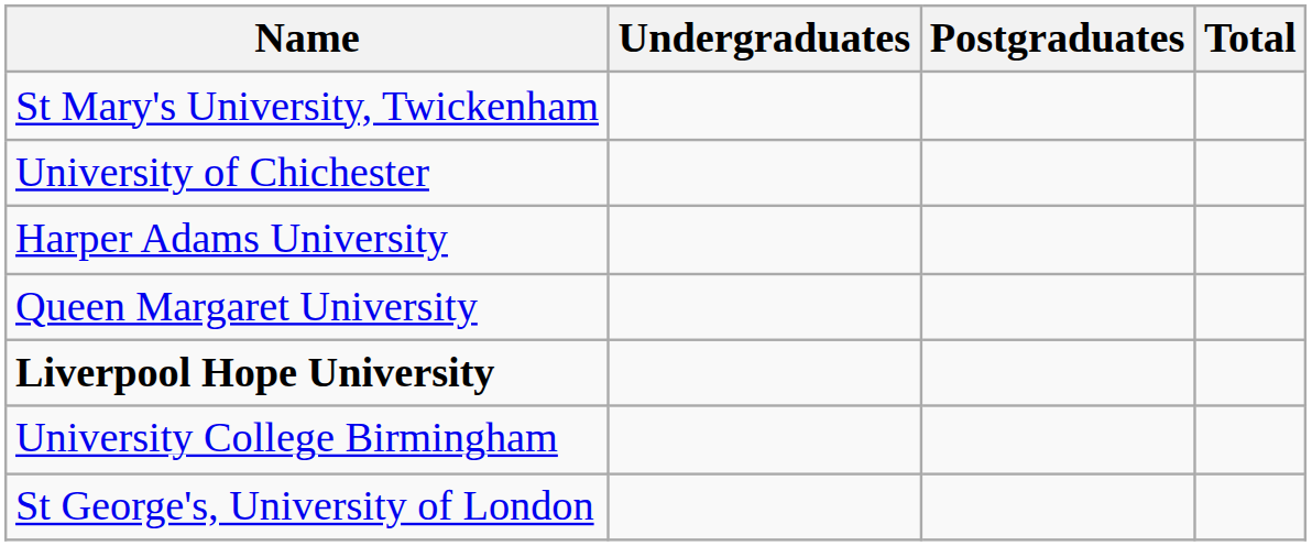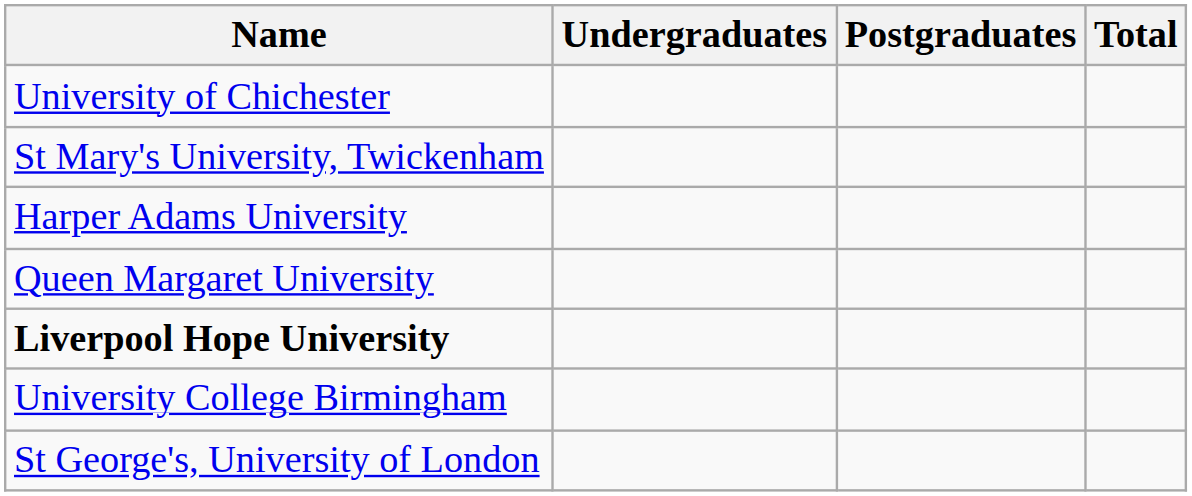rows swapped: St Mary's University, Twickenham <-> University of Chichester
